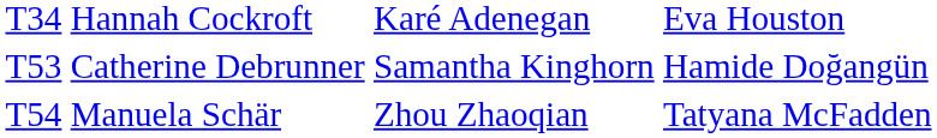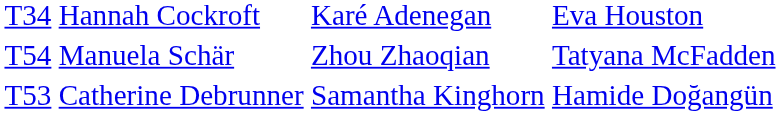rows swapped: Catherine Debrunner <-> Manuela Schär
